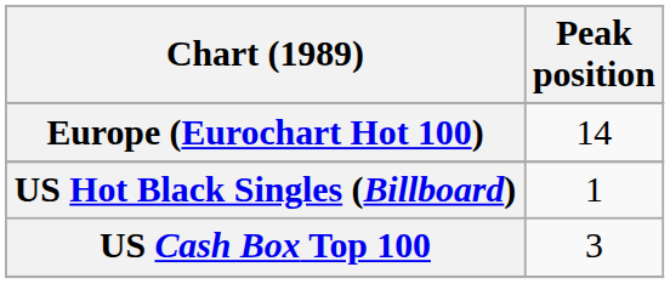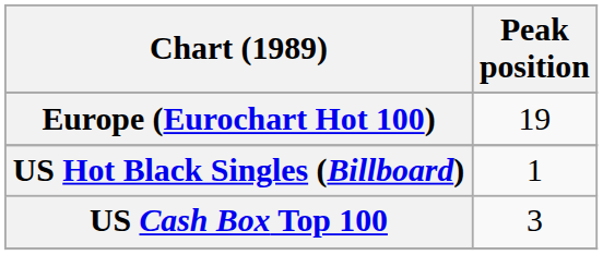Europe (Eurochart Hot 100) | Peak position: 14 -> 19
